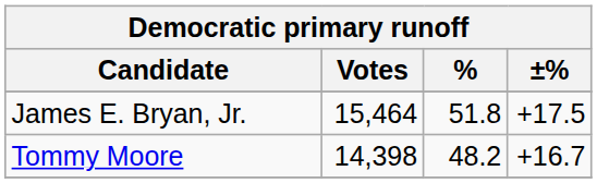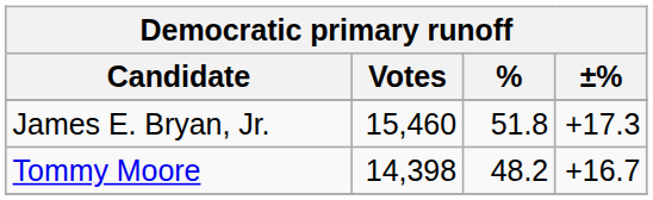James E. Bryan, Jr. | Votes: 15,464 -> 15,460
James E. Bryan, Jr. | ±%: +17.5 -> +17.3
